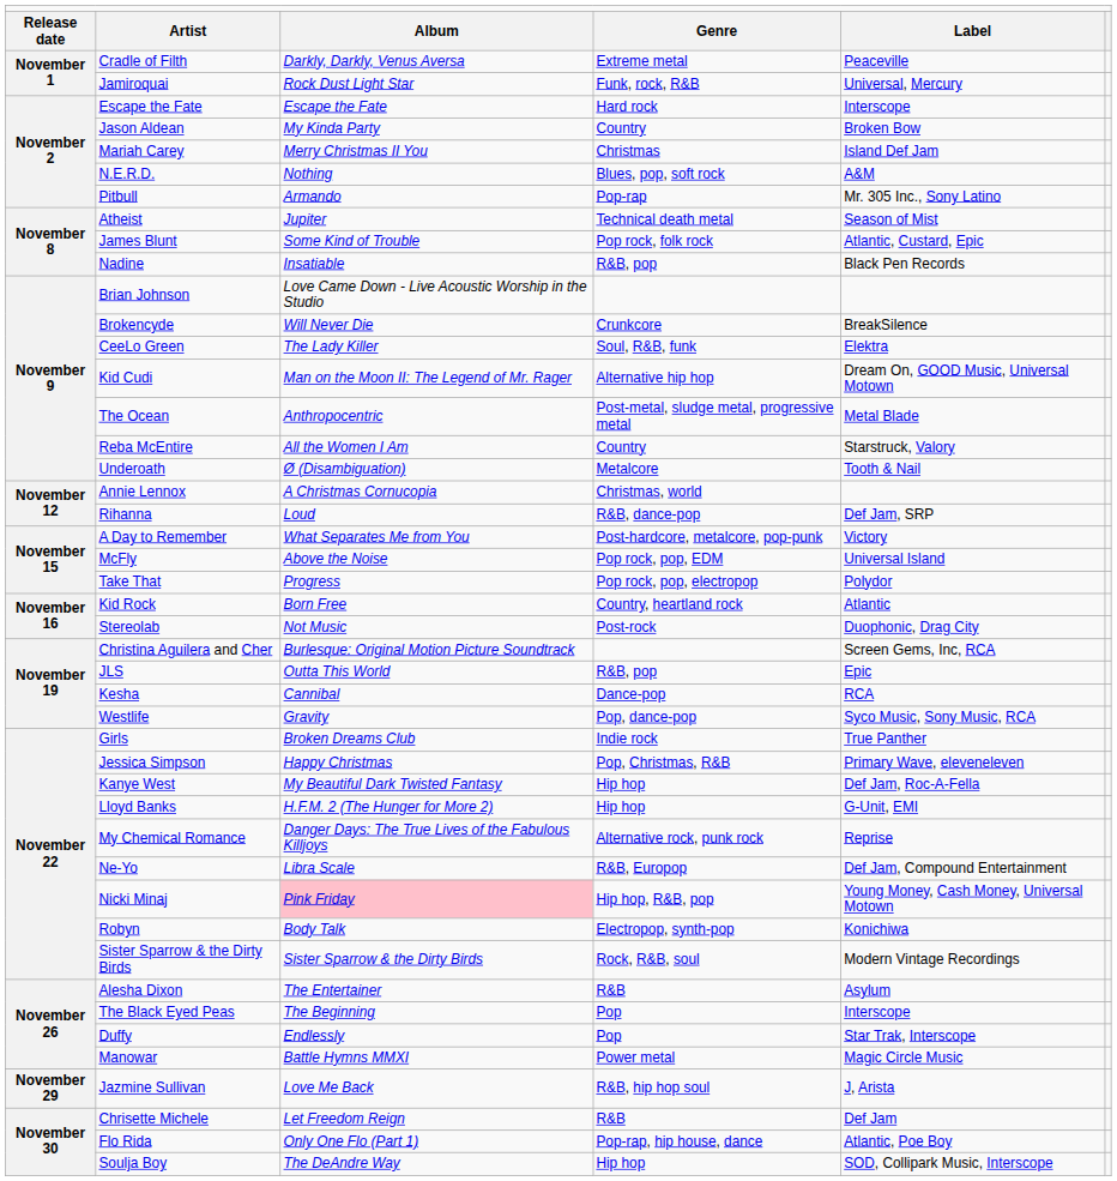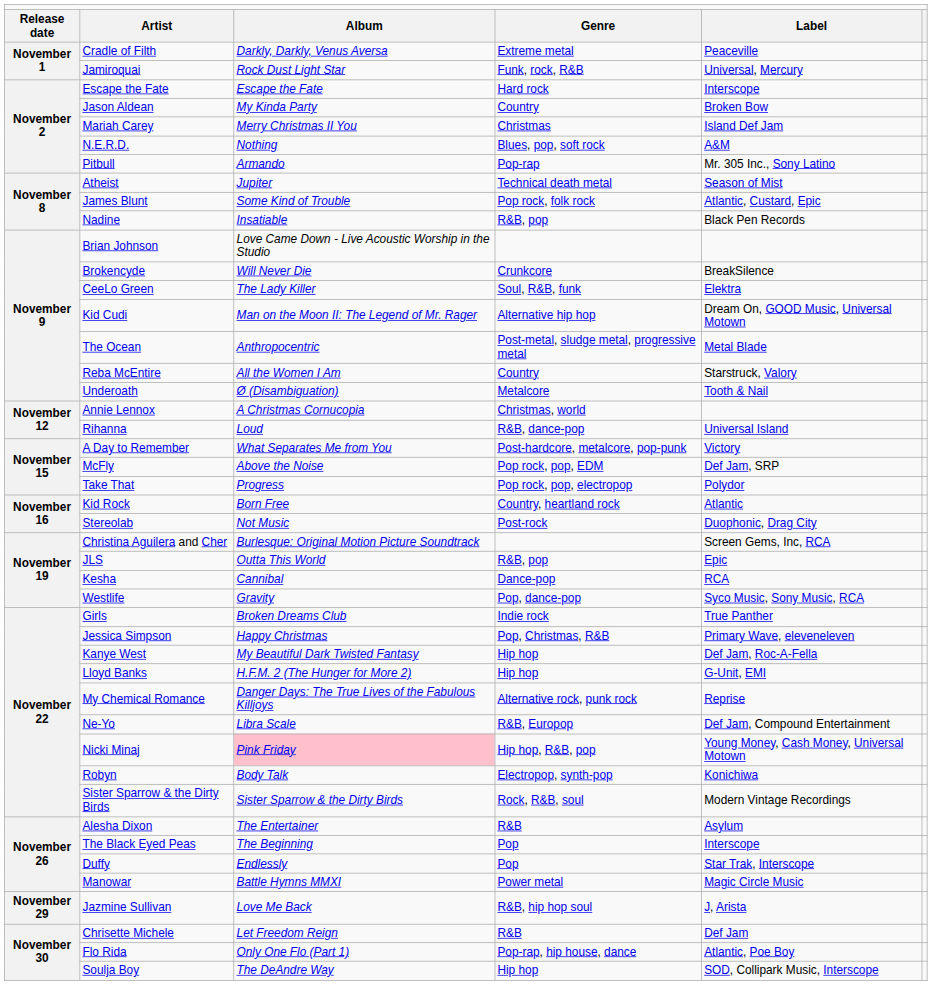Rihanna | column 5: Def Jam, SRP -> Universal Island
McFly | column 5: Universal Island -> Def Jam, SRP
